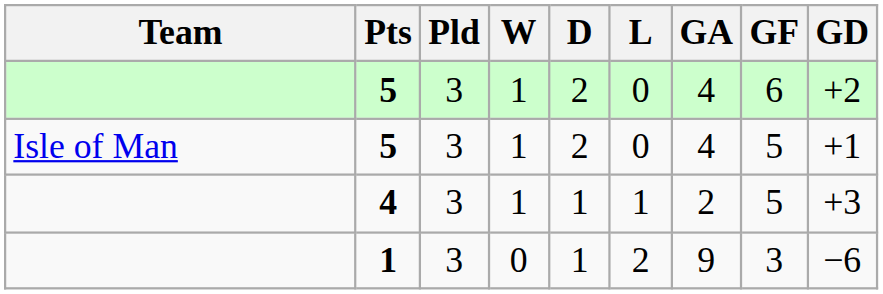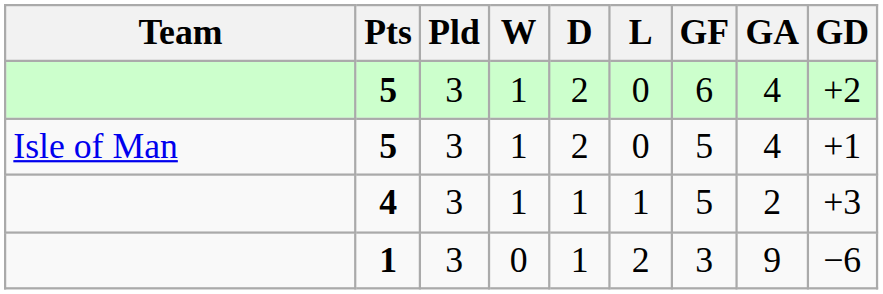columns swapped: GF <-> GA
